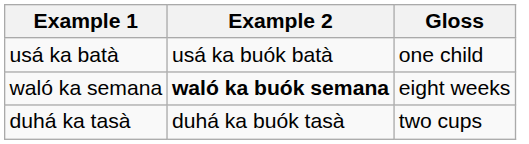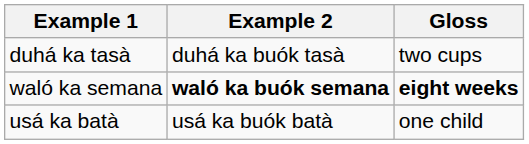rows swapped: usá ka batà <-> duhá ka tasà
waló ka semana | Gloss: normal -> bold
